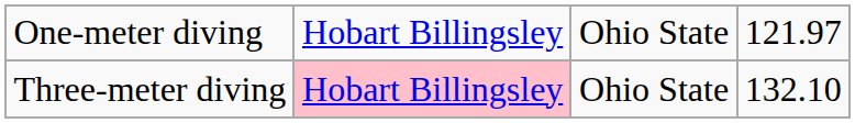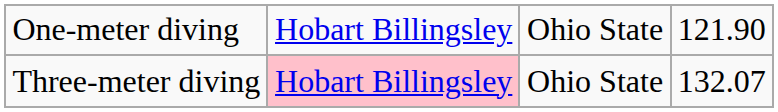One-meter diving | column 4: 121.97 -> 121.90
Three-meter diving | column 4: 132.10 -> 132.07
